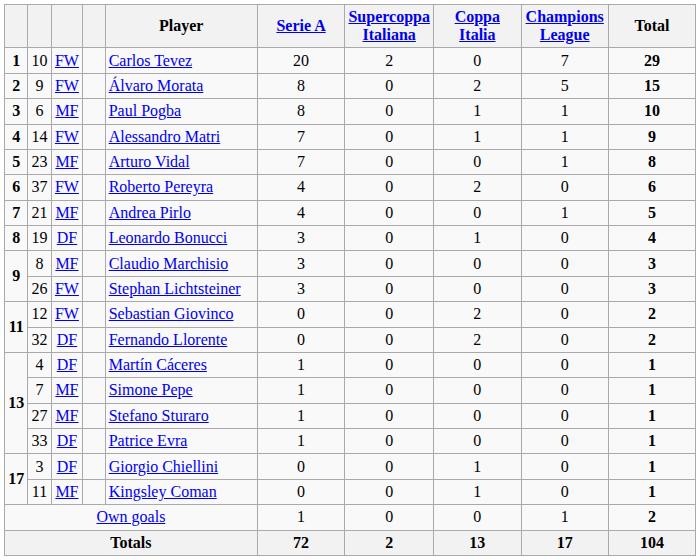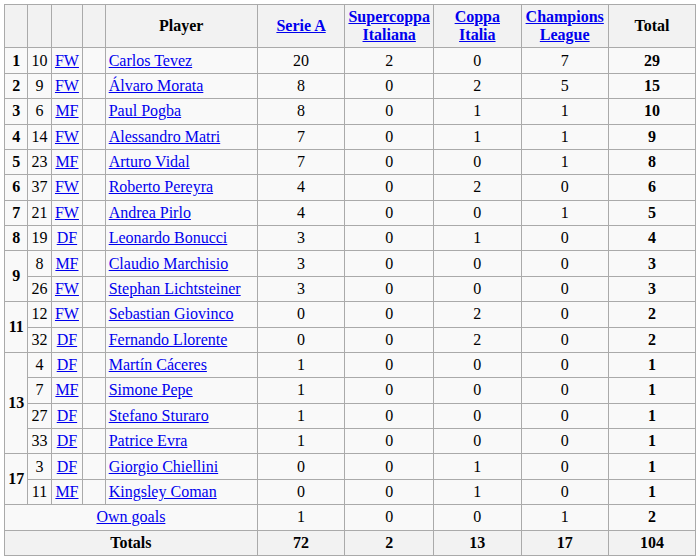21 | column 3: MF -> FW
27 | column 3: MF -> DF
